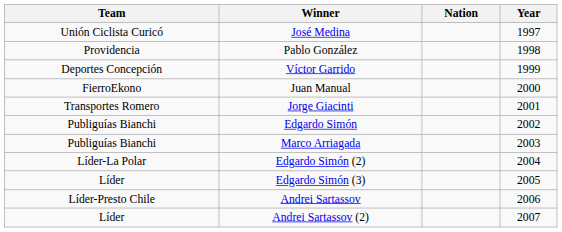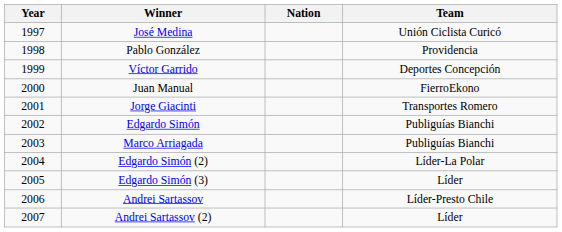columns swapped: Year <-> Team
